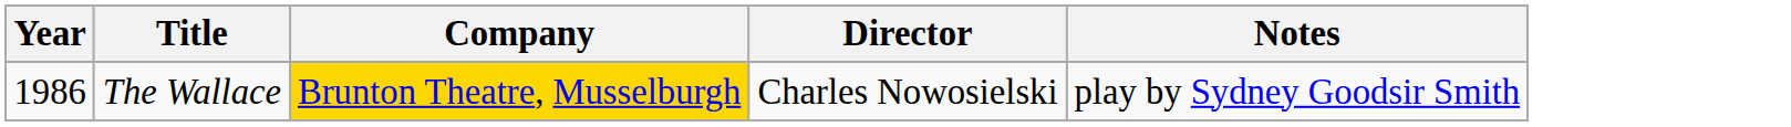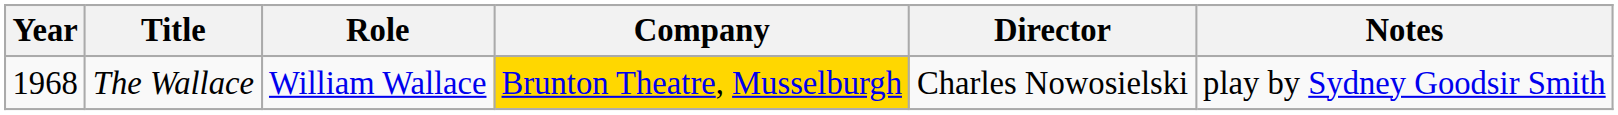+ column: Role | William Wallace
The Wallace | Year: 1986 -> 1968
